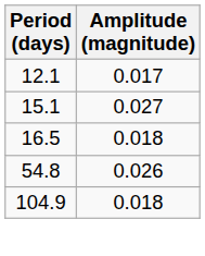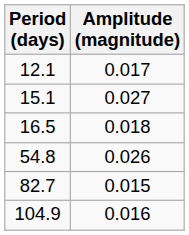+ row: 82.7 | 0.015
104.9 | Amplitude (magnitude): 0.018 -> 0.016
